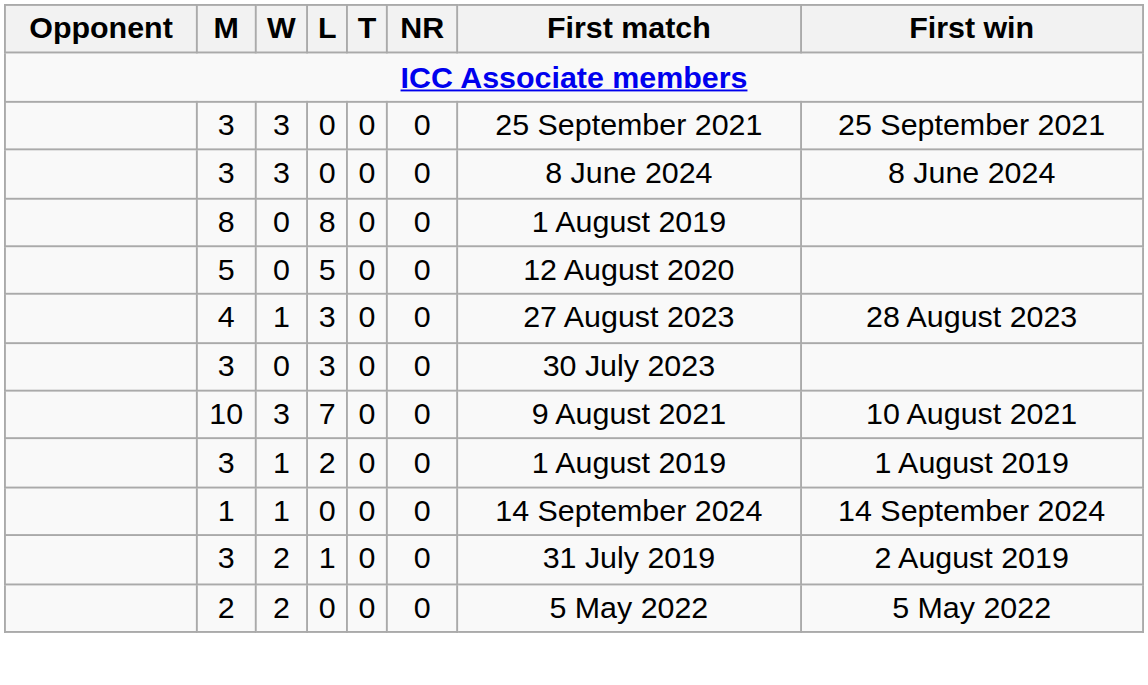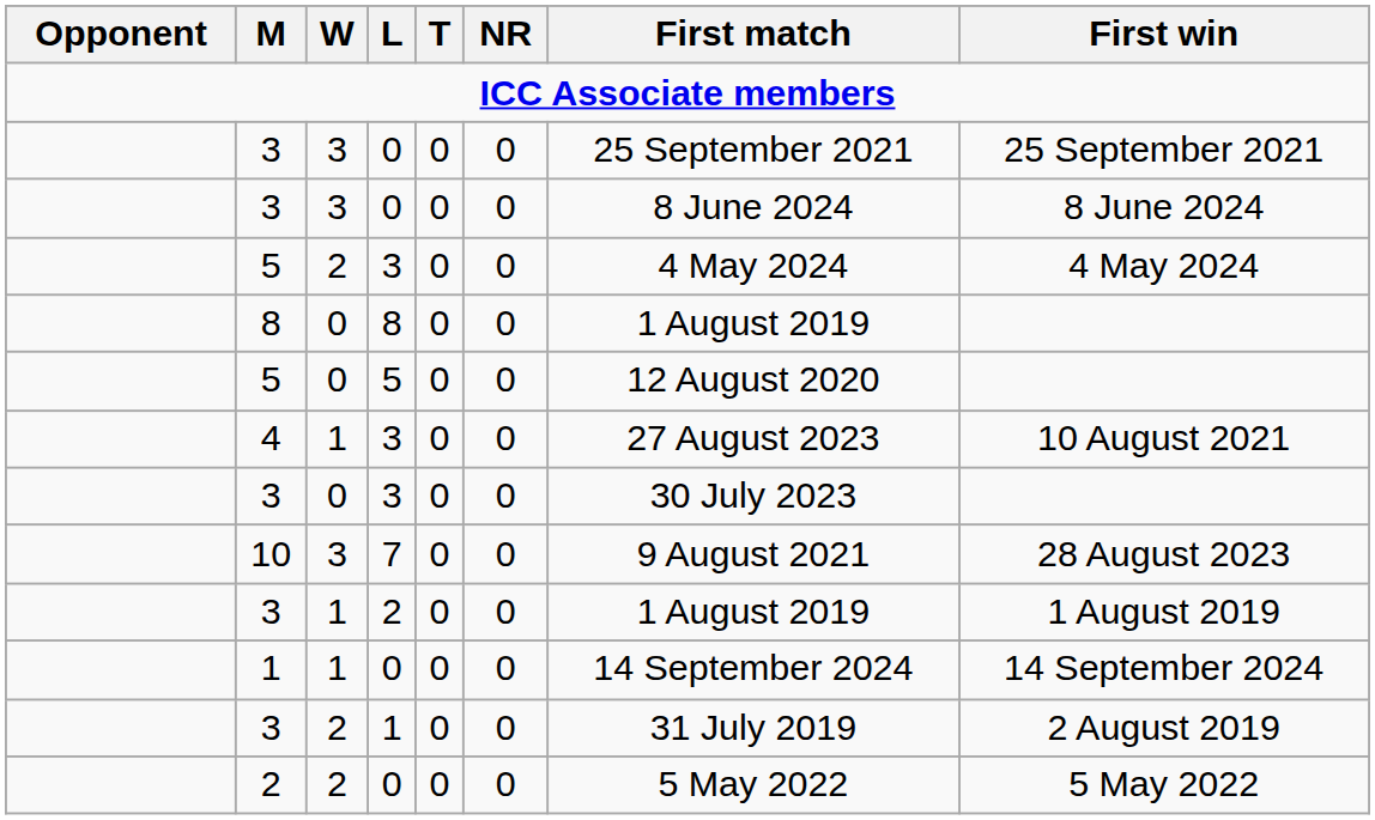+ row: 5 | 2 | 3 | 0 | 0 | 4 May 2024 | 4 May 2024
4 | First win: 28 August 2023 -> 10 August 2021
10 | First win: 10 August 2021 -> 28 August 2023
